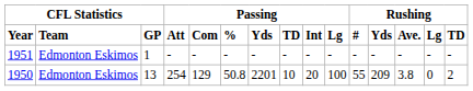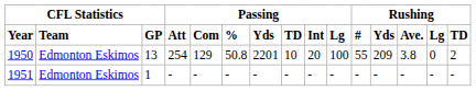rows swapped: 1950 <-> 1951
